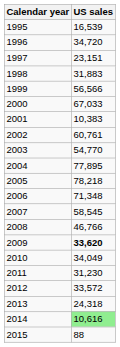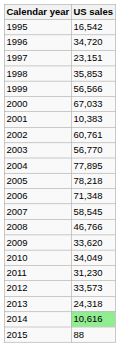1995 | US sales: 16,539 -> 16,542
1998 | US sales: 31,883 -> 35,853
2003 | US sales: 54,770 -> 56,770
2009 | US sales: bold -> normal
2012 | US sales: 33,572 -> 33,573
